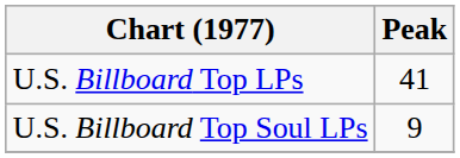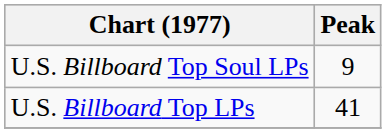rows swapped: U.S. Billboard Top LPs <-> U.S. Billboard Top Soul LPs
